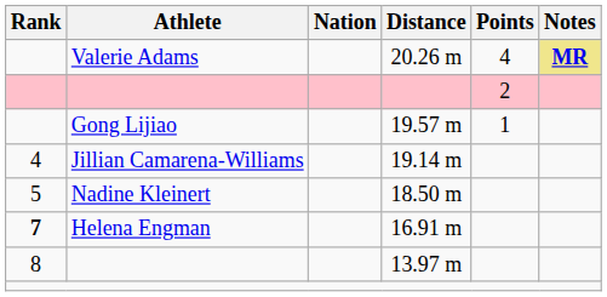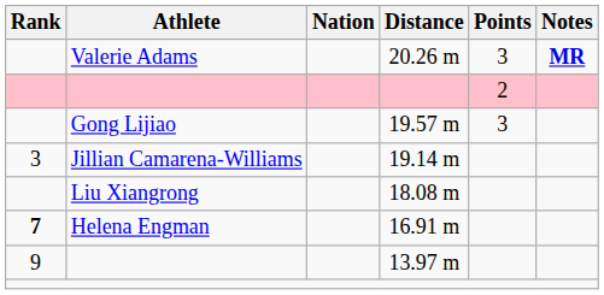20.26 m | Points: 4 -> 3
20.26 m | Notes: khaki background -> no background
19.57 m | Points: 1 -> 3
19.14 m | Rank: 4 -> 3
- row: 5 | Nadine Kleinert | 18.50 m
+ row: Liu Xiangrong | 18.08 m
13.97 m | Rank: 8 -> 9
